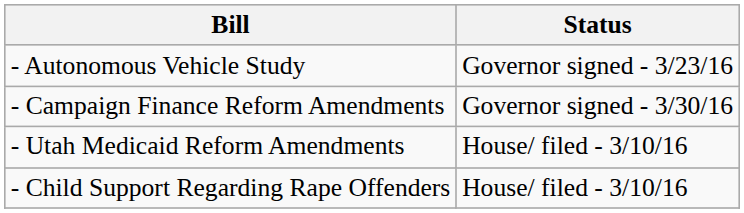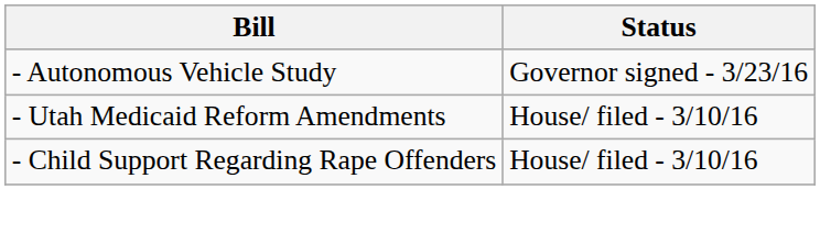- row: - Campaign Finance Reform Amendments | Governor signed - 3/30/16
